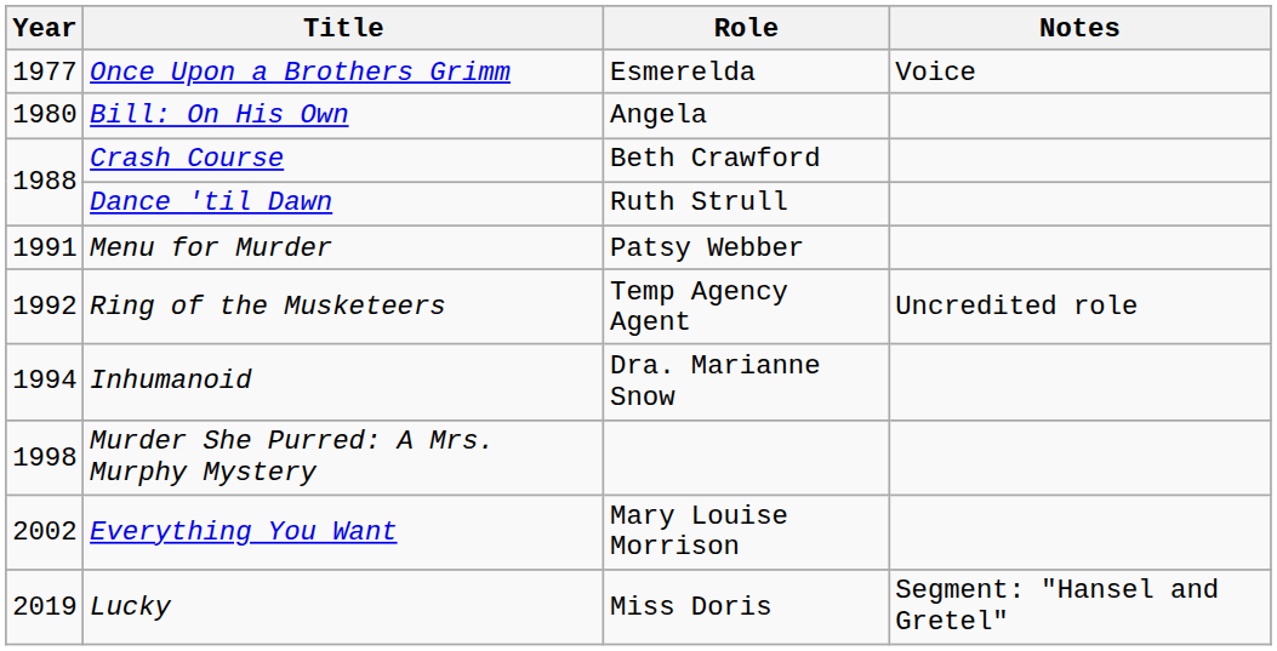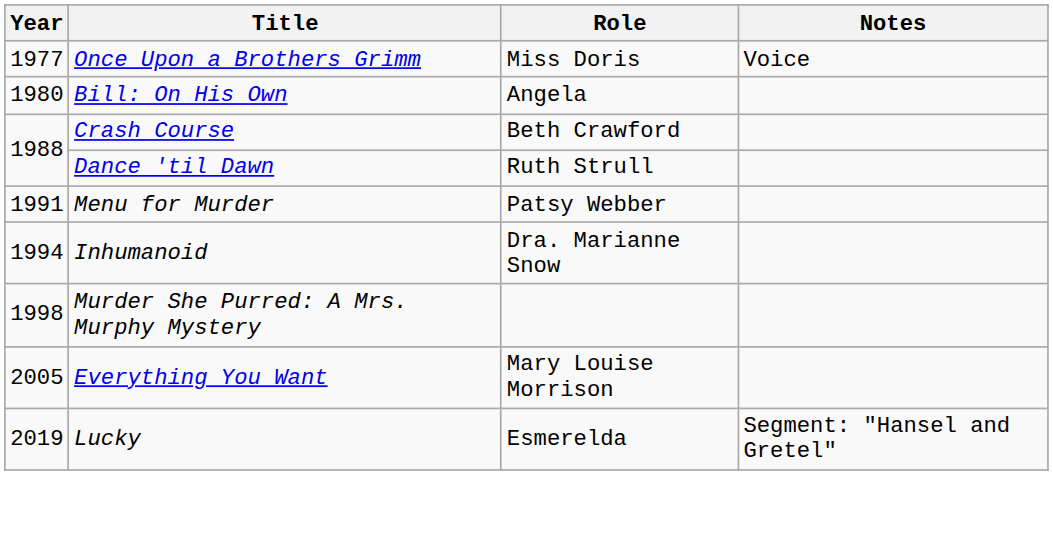Once Upon a Brothers Grimm | Role: Esmerelda -> Miss Doris
- row: 1992 | Ring of the Musketeers | Temp Agency Agent | Uncredited role
Everything You Want | Year: 2002 -> 2005
Lucky | Role: Miss Doris -> Esmerelda
